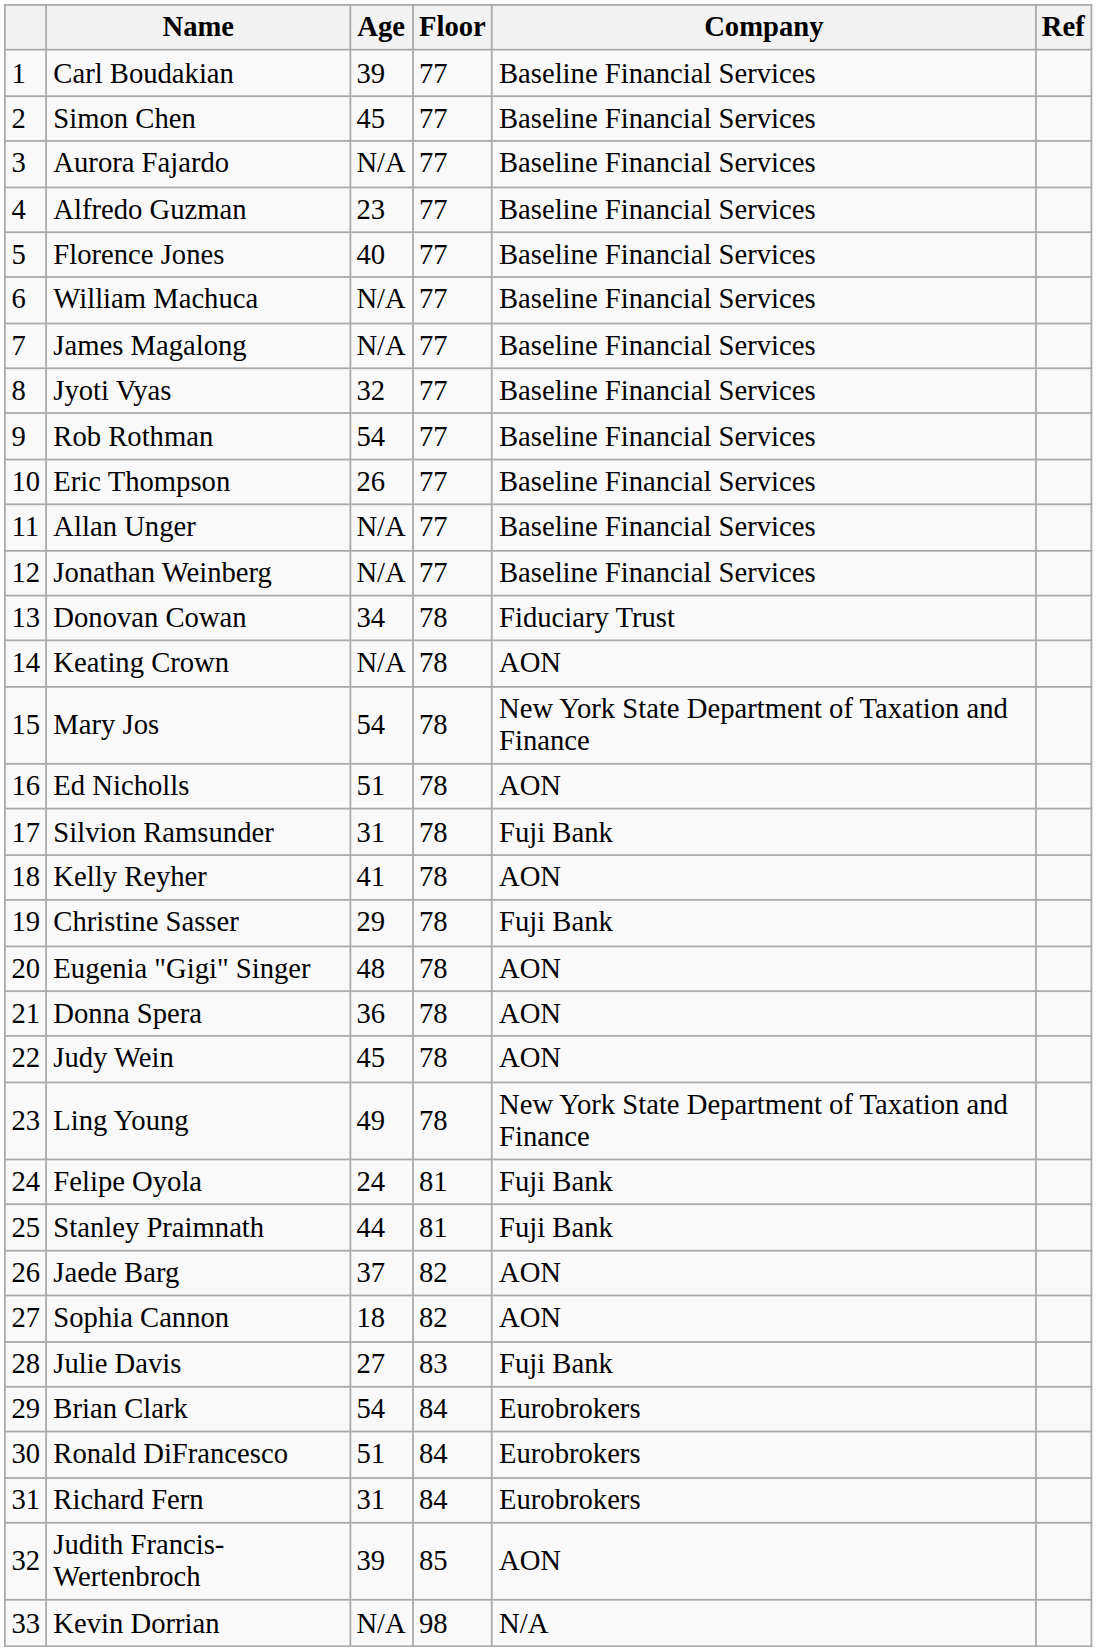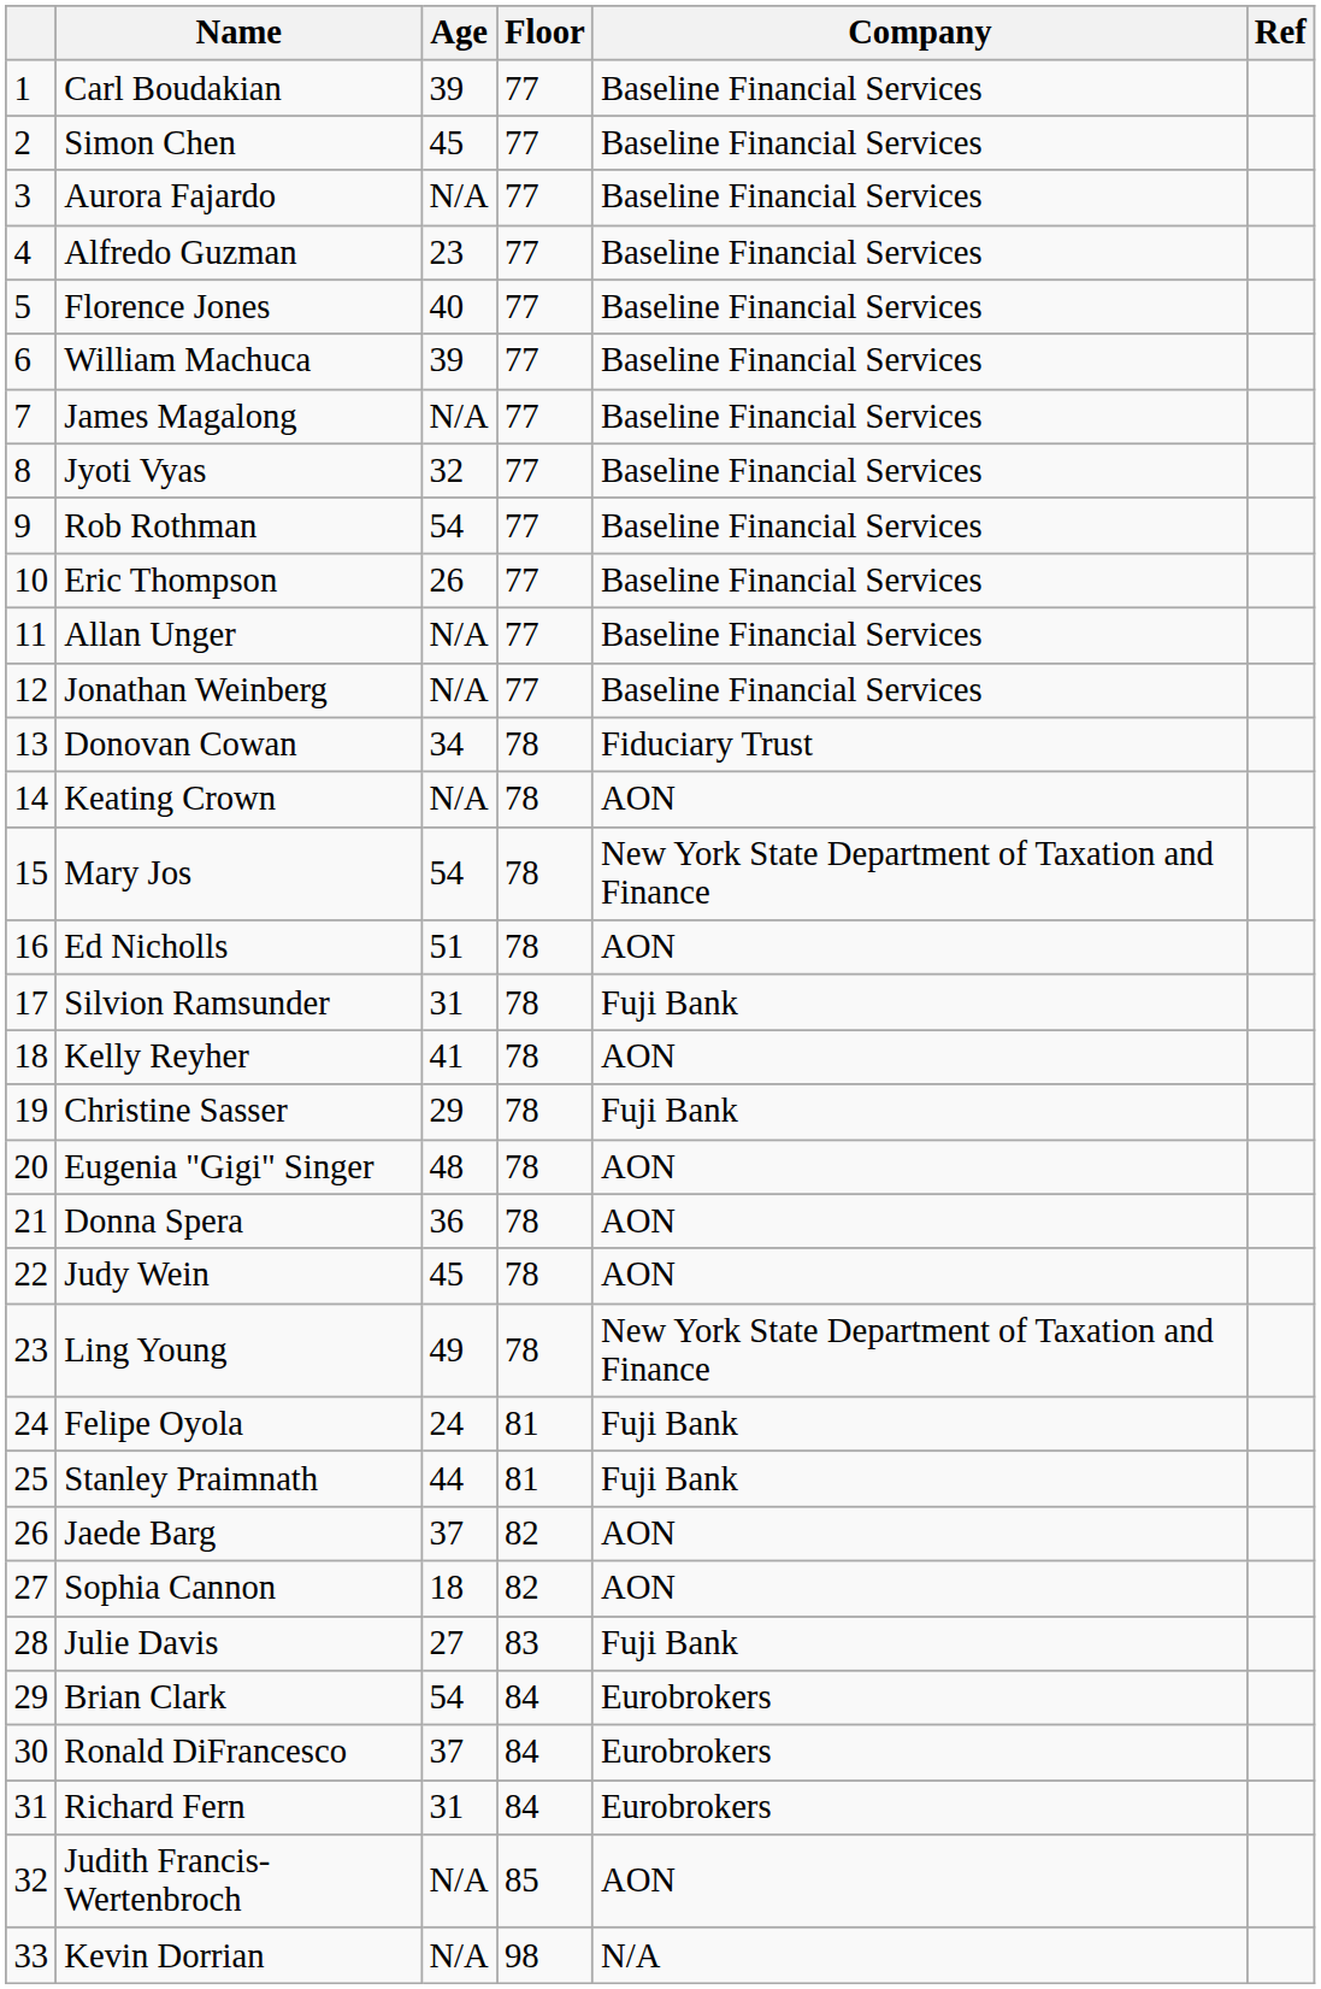William Machuca | Age: N/A -> 39
Ronald DiFrancesco | Age: 51 -> 37
Judith Francis-Wertenbroch | Age: 39 -> N/A
